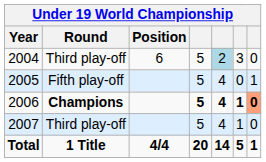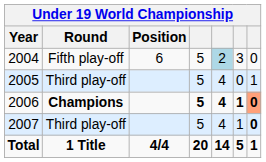2004 | Round: Third play-off -> Fifth play-off
2005 | Round: Fifth play-off -> Third play-off
2007 | column 7: normal -> bold
